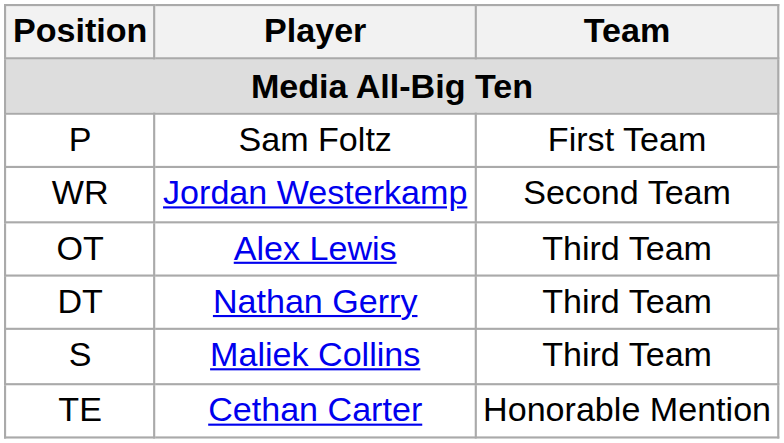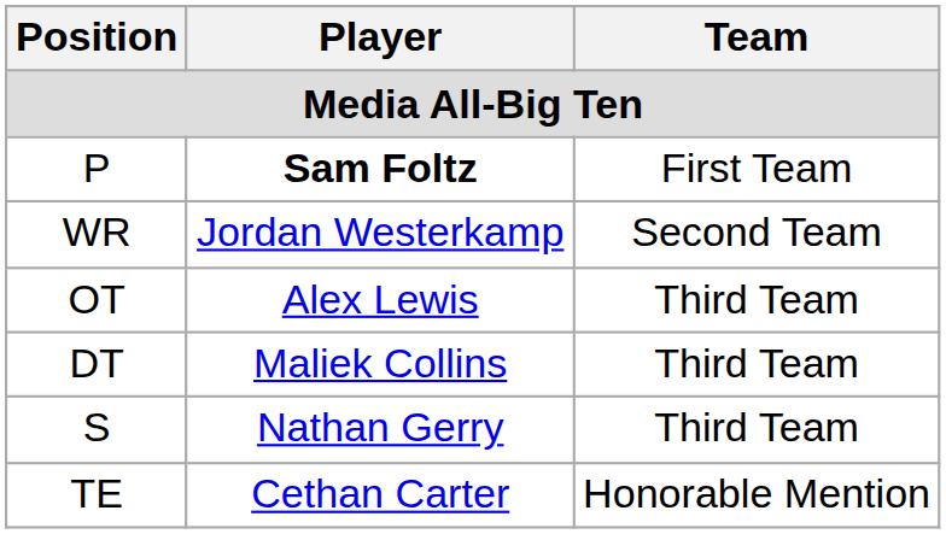P | Player: normal -> bold
DT | Player: Nathan Gerry -> Maliek Collins
S | Player: Maliek Collins -> Nathan Gerry
